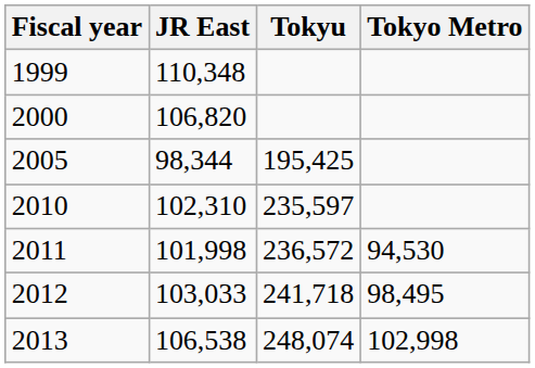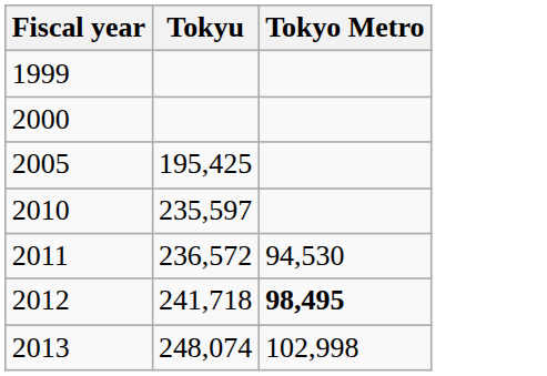- column: JR East | 110,348 | 106,820 | 98,344 | 102,310 | 101,998 | 103,033 | 106,538
2012 | Tokyo Metro: normal -> bold
